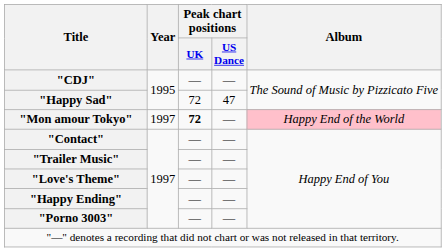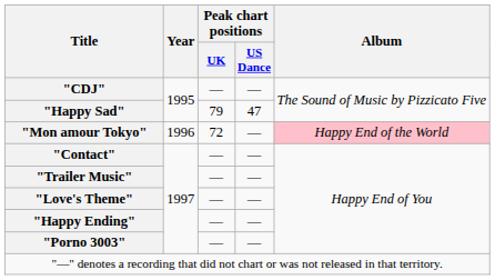"Happy Sad" | Peak chart positions / UK: 72 -> 79
"Mon amour Tokyo" | Year: 1997 -> 1996
"Mon amour Tokyo" | Peak chart positions / UK: bold -> normal
